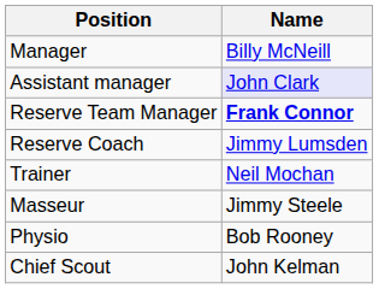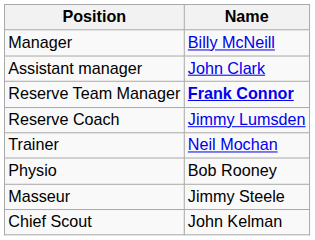Assistant manager | Name: lavender background -> no background
rows swapped: Physio <-> Masseur
